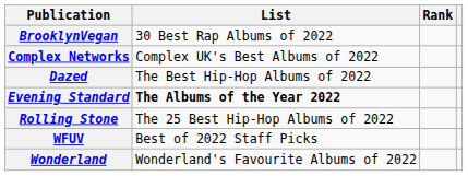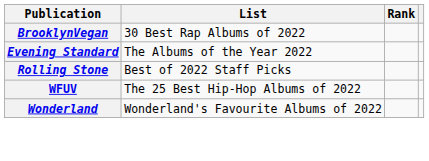- row: Complex Networks | Complex UK's Best Albums of 2022
- row: Dazed | The Best Hip-Hop Albums of 2022
Evening Standard | List: bold -> normal
Rolling Stone | List: The 25 Best Hip-Hop Albums of 2022 -> Best of 2022 Staff Picks
WFUV | List: Best of 2022 Staff Picks -> The 25 Best Hip-Hop Albums of 2022
